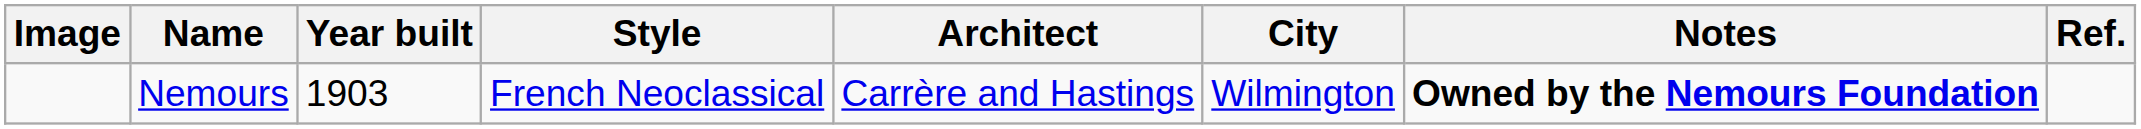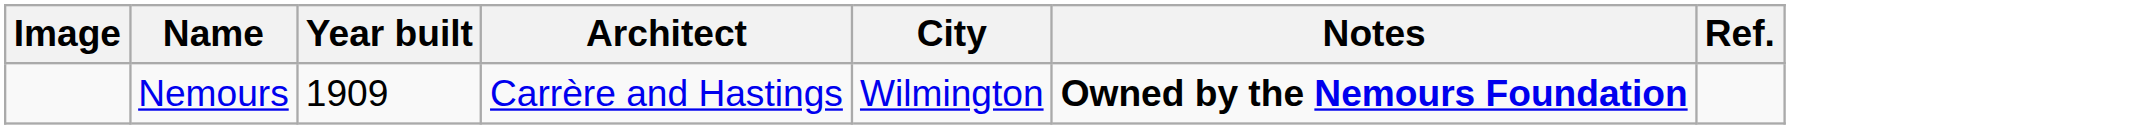- column: Style | French Neoclassical
Nemours | Year built: 1903 -> 1909
